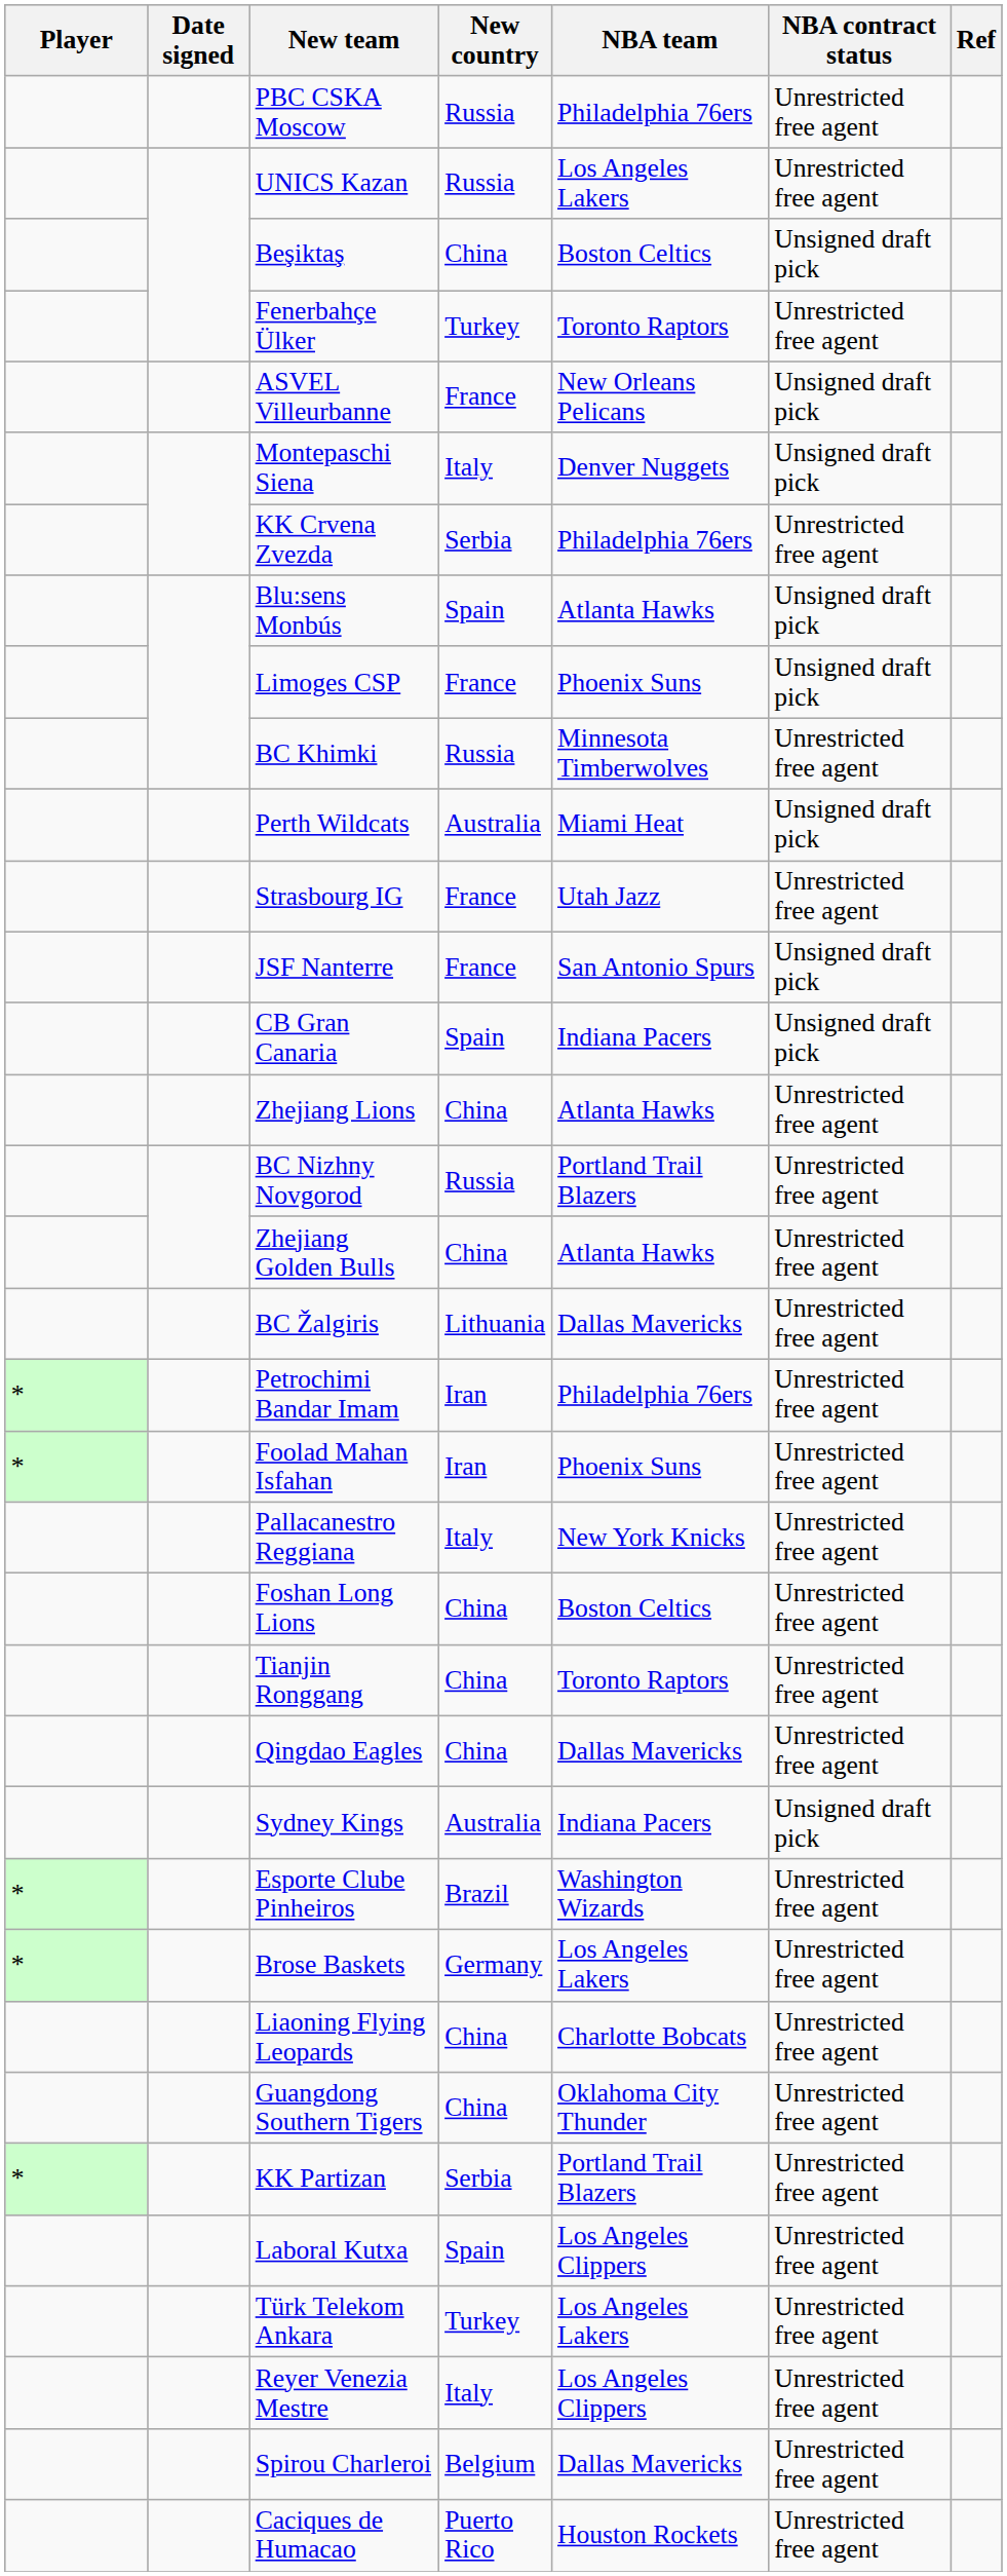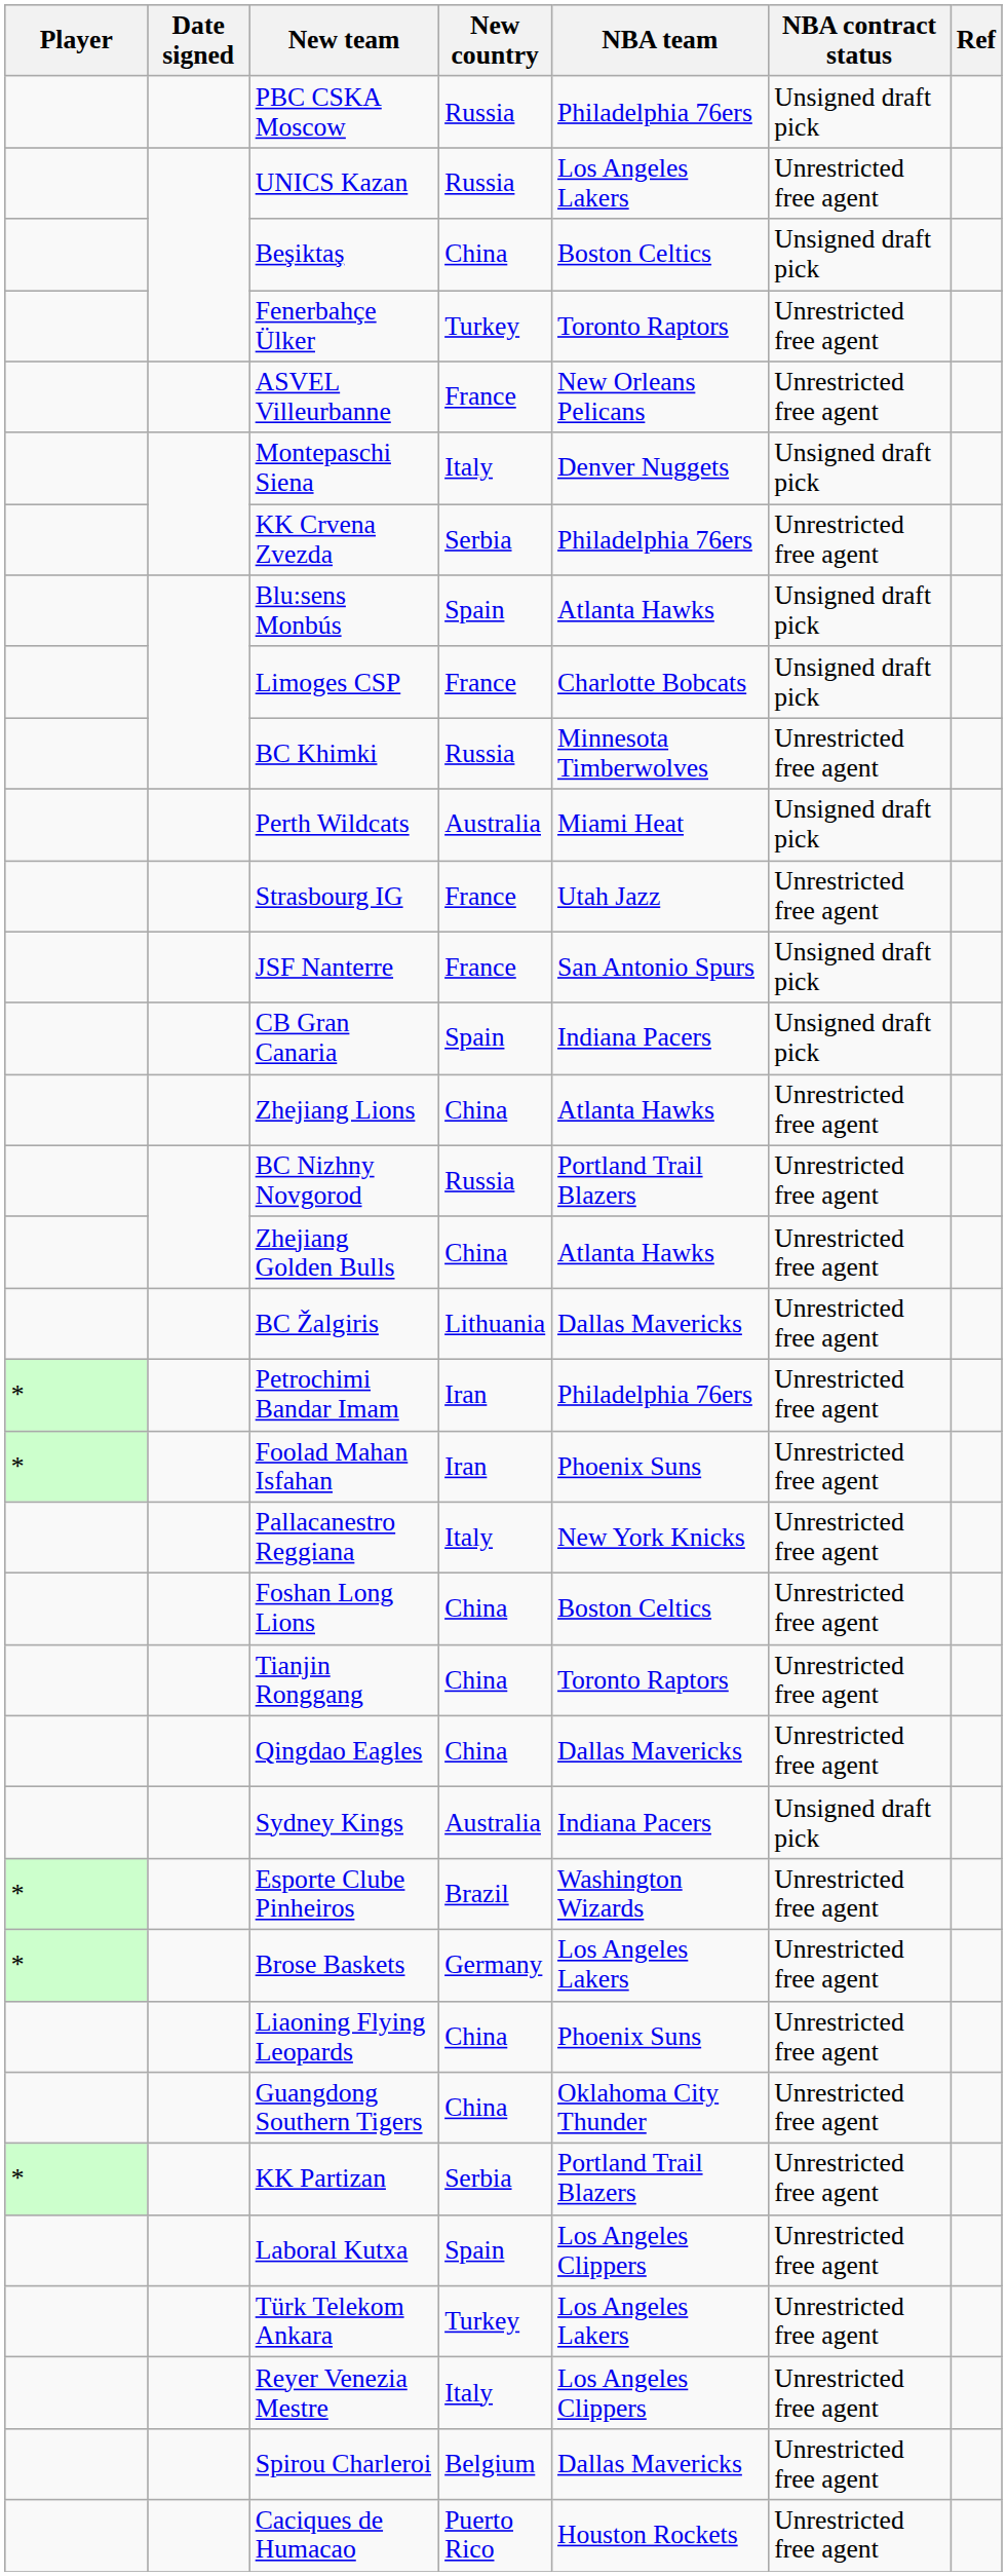PBC CSKA Moscow | NBA contract status: Unrestricted free agent -> Unsigned draft pick
ASVEL Villeurbanne | NBA contract status: Unsigned draft pick -> Unrestricted free agent
Limoges CSP | NBA team: Phoenix Suns -> Charlotte Bobcats
Liaoning Flying Leopards | NBA team: Charlotte Bobcats -> Phoenix Suns
